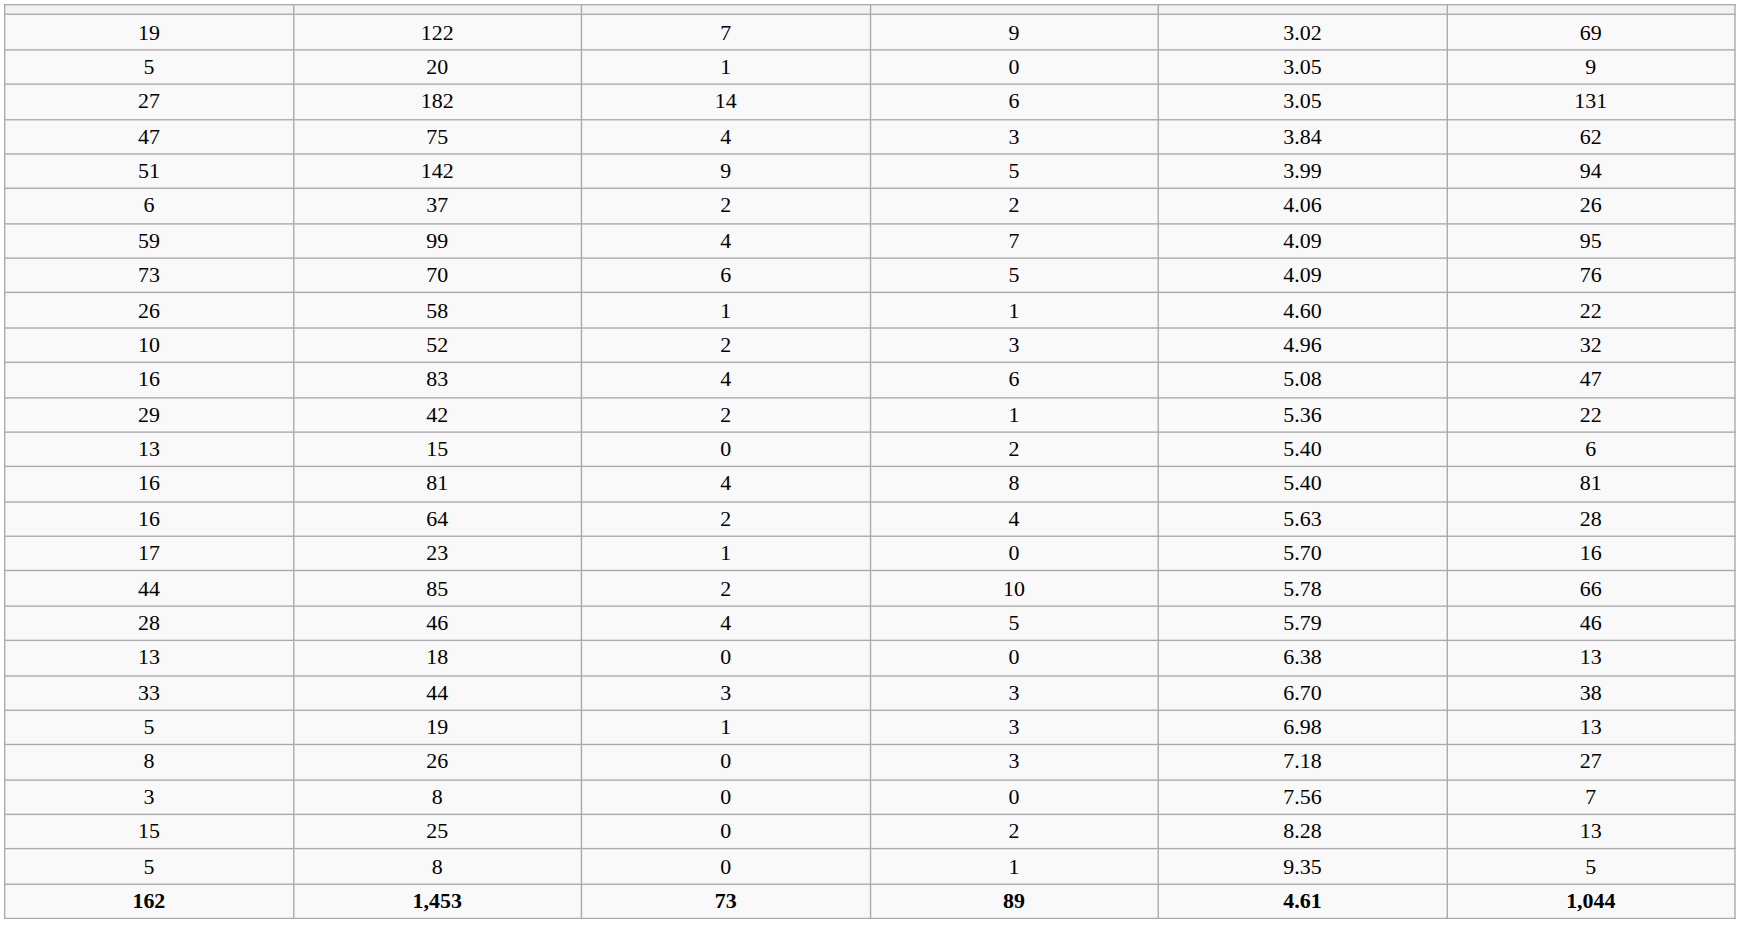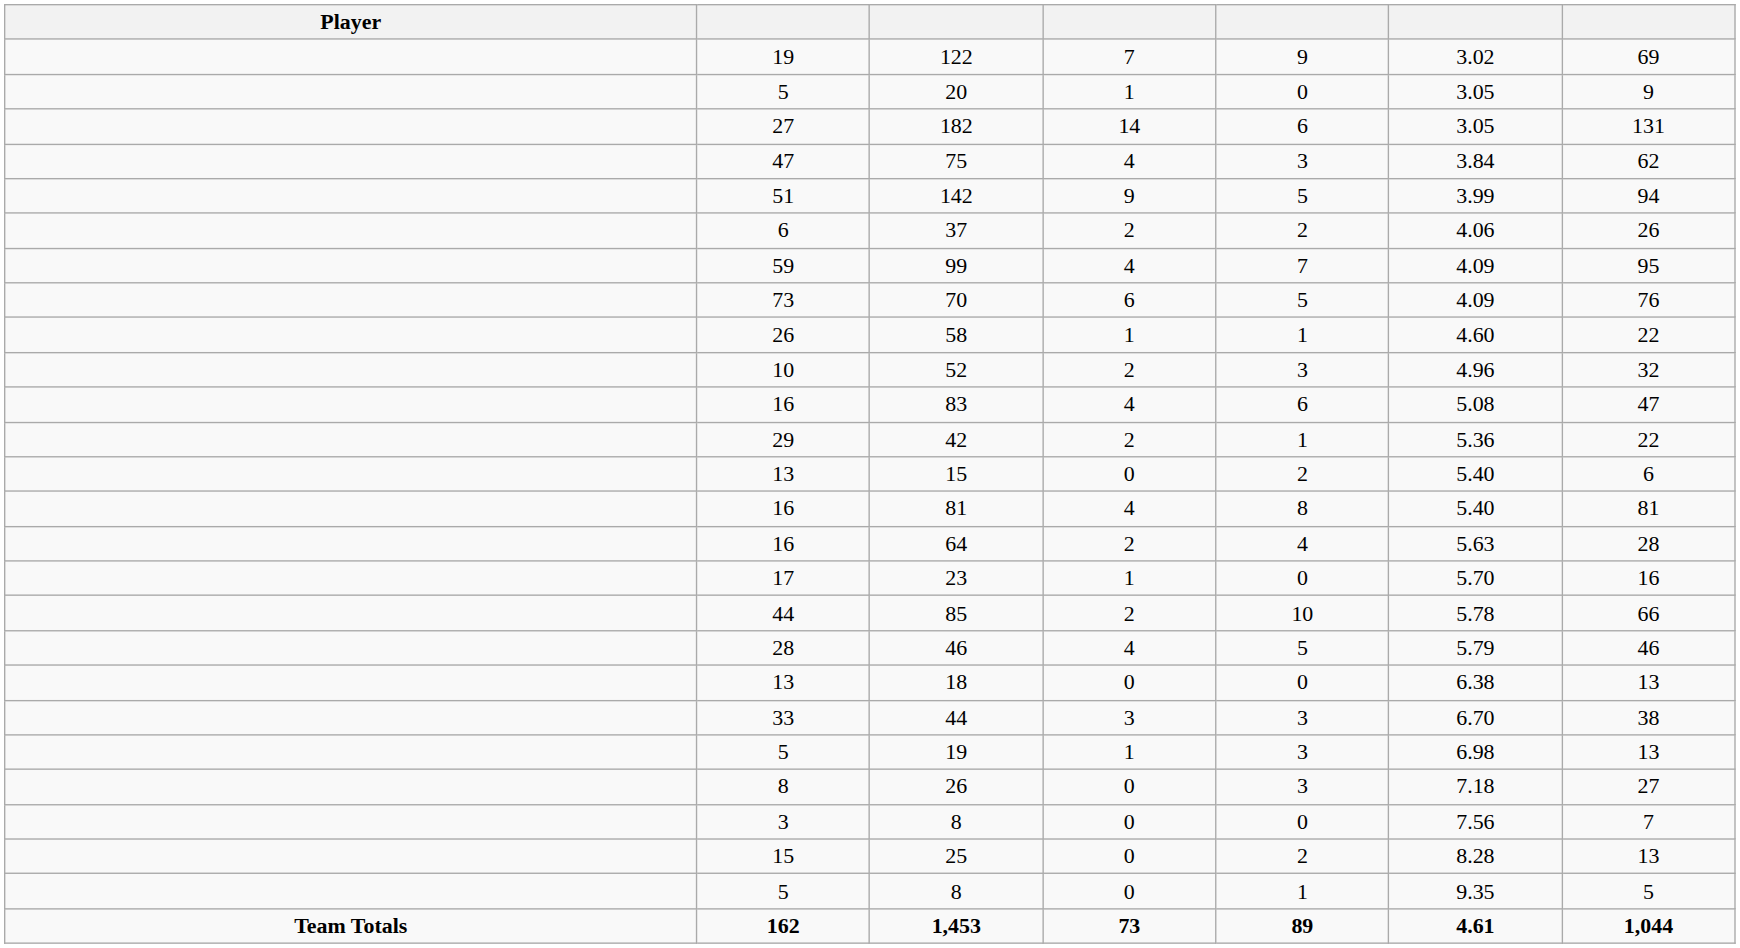+ column: Player | Team Totals
